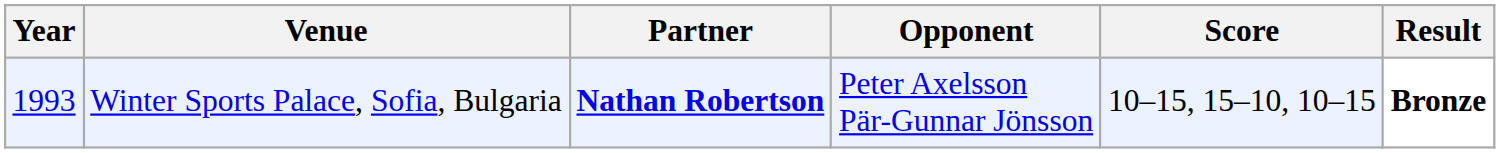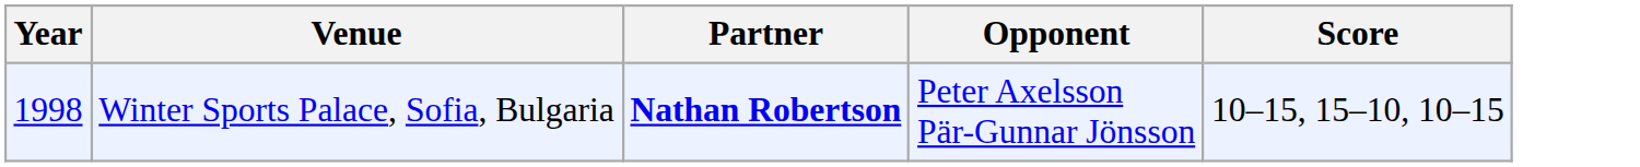- column: Result | Bronze
Winter Sports Palace, Sofia, Bulgaria | Year: 1993 -> 1998
